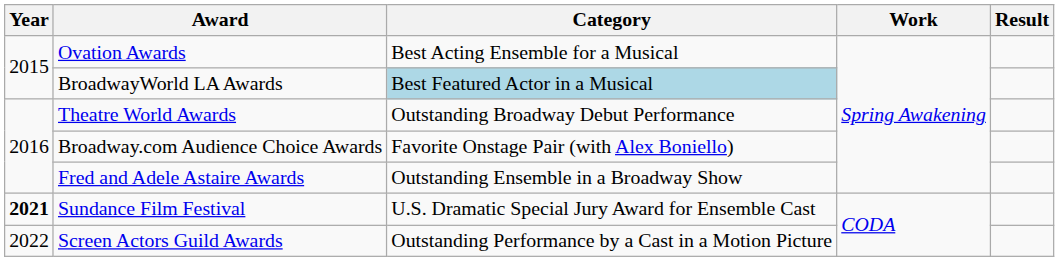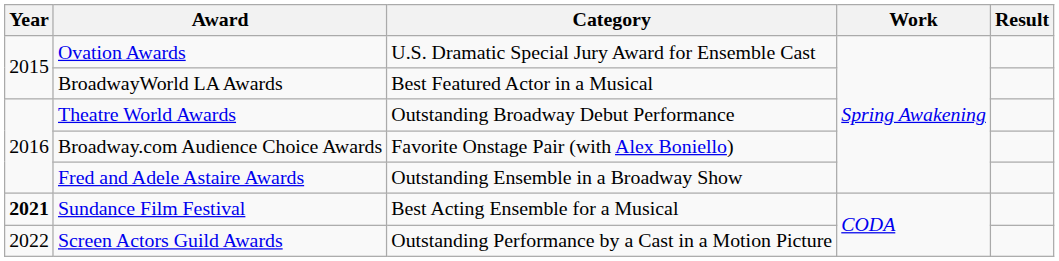Ovation Awards | Category: Best Acting Ensemble for a Musical -> U.S. Dramatic Special Jury Award for Ensemble Cast
BroadwayWorld LA Awards | Category: lightblue background -> no background
Sundance Film Festival | Category: U.S. Dramatic Special Jury Award for Ensemble Cast -> Best Acting Ensemble for a Musical
